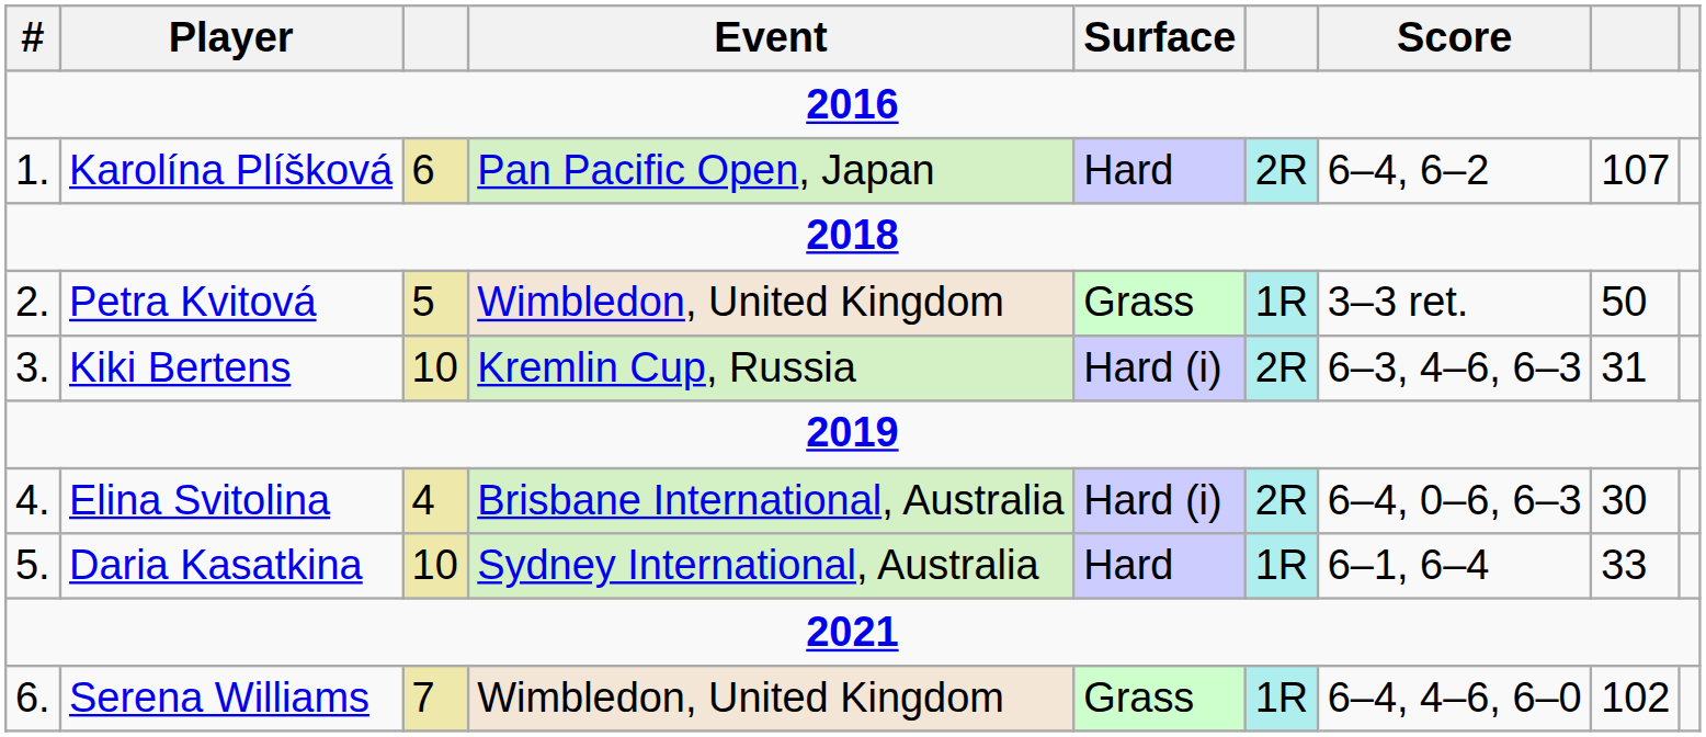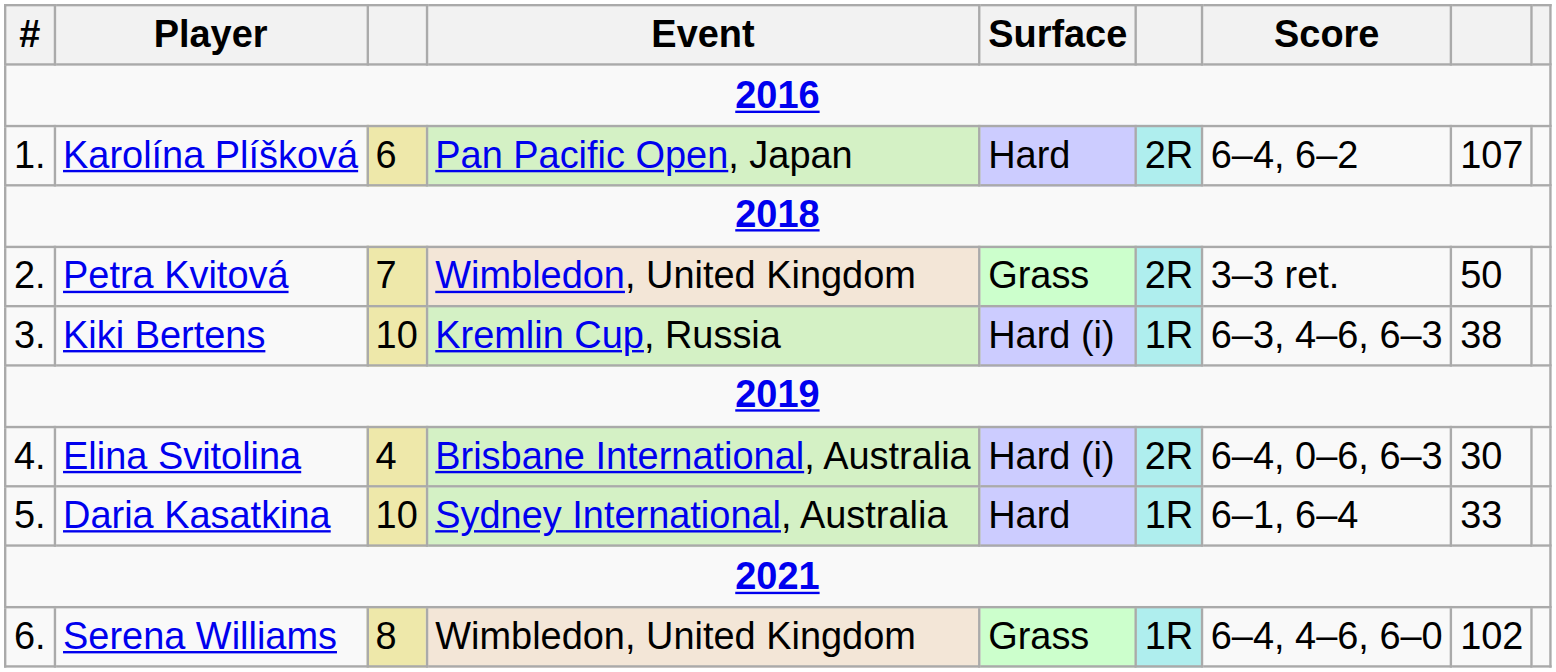Petra Kvitová | column 3: 5 -> 7
Petra Kvitová | column 6: 1R -> 2R
Kiki Bertens | column 6: 2R -> 1R
Kiki Bertens | column 8: 31 -> 38
Serena Williams | column 3: 7 -> 8
